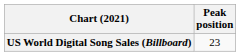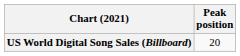US World Digital Song Sales (Billboard) | Peak position: 23 -> 20
